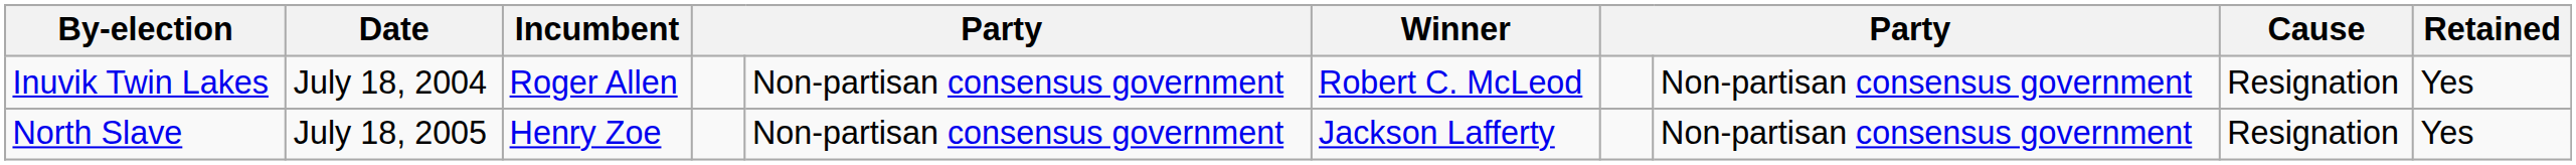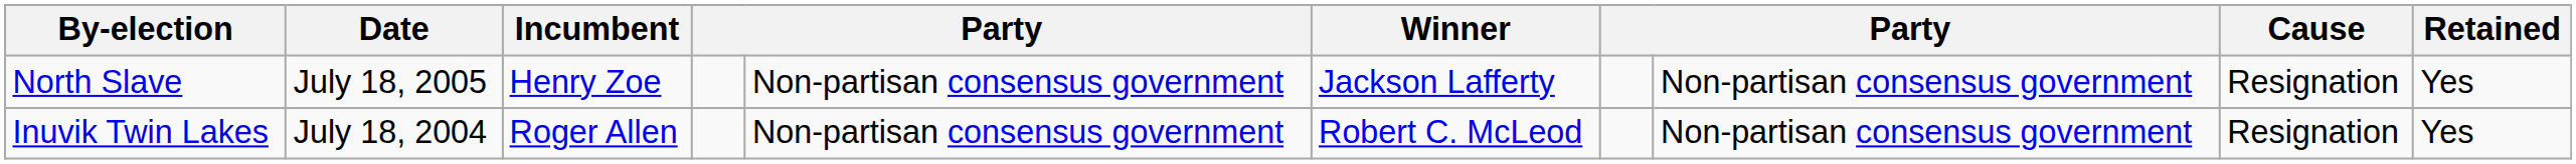rows swapped: North Slave <-> Inuvik Twin Lakes
